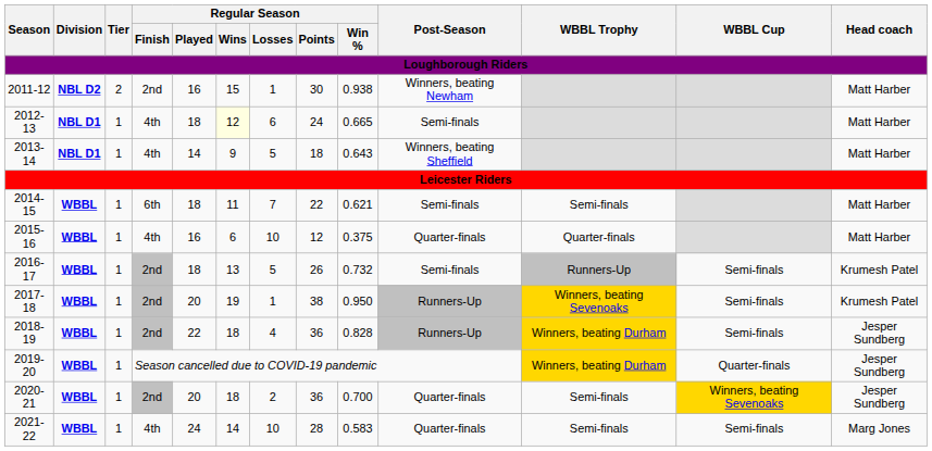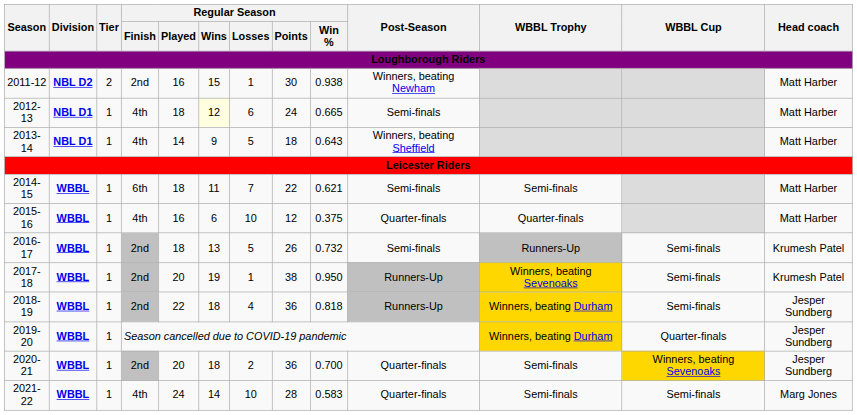2018-19 | Regular Season / Win %: 0.828 -> 0.818
